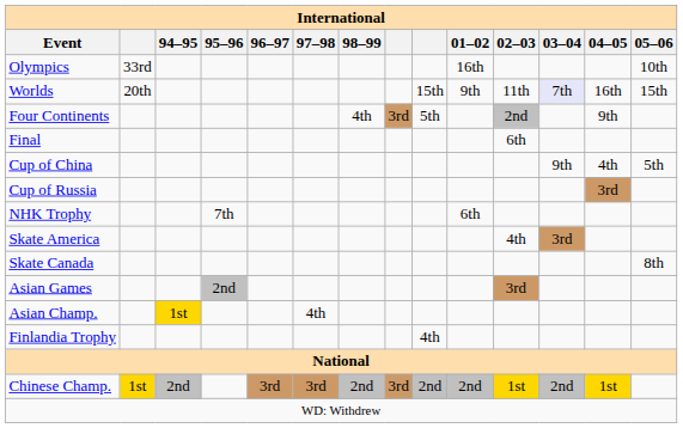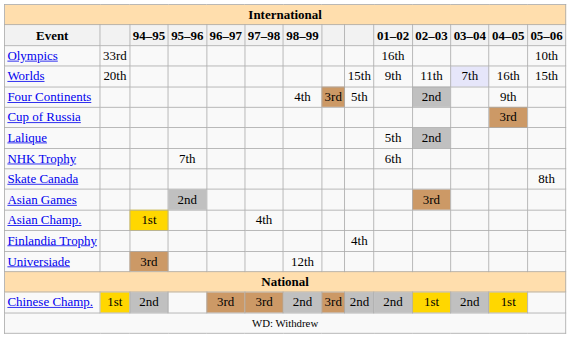- row: Final | 6th
- row: Cup of China | 9th | 4th | 5th
+ row: Lalique | 5th | 2nd
- row: Skate America | 4th | 3rd
+ row: Universiade | 3rd | 12th
